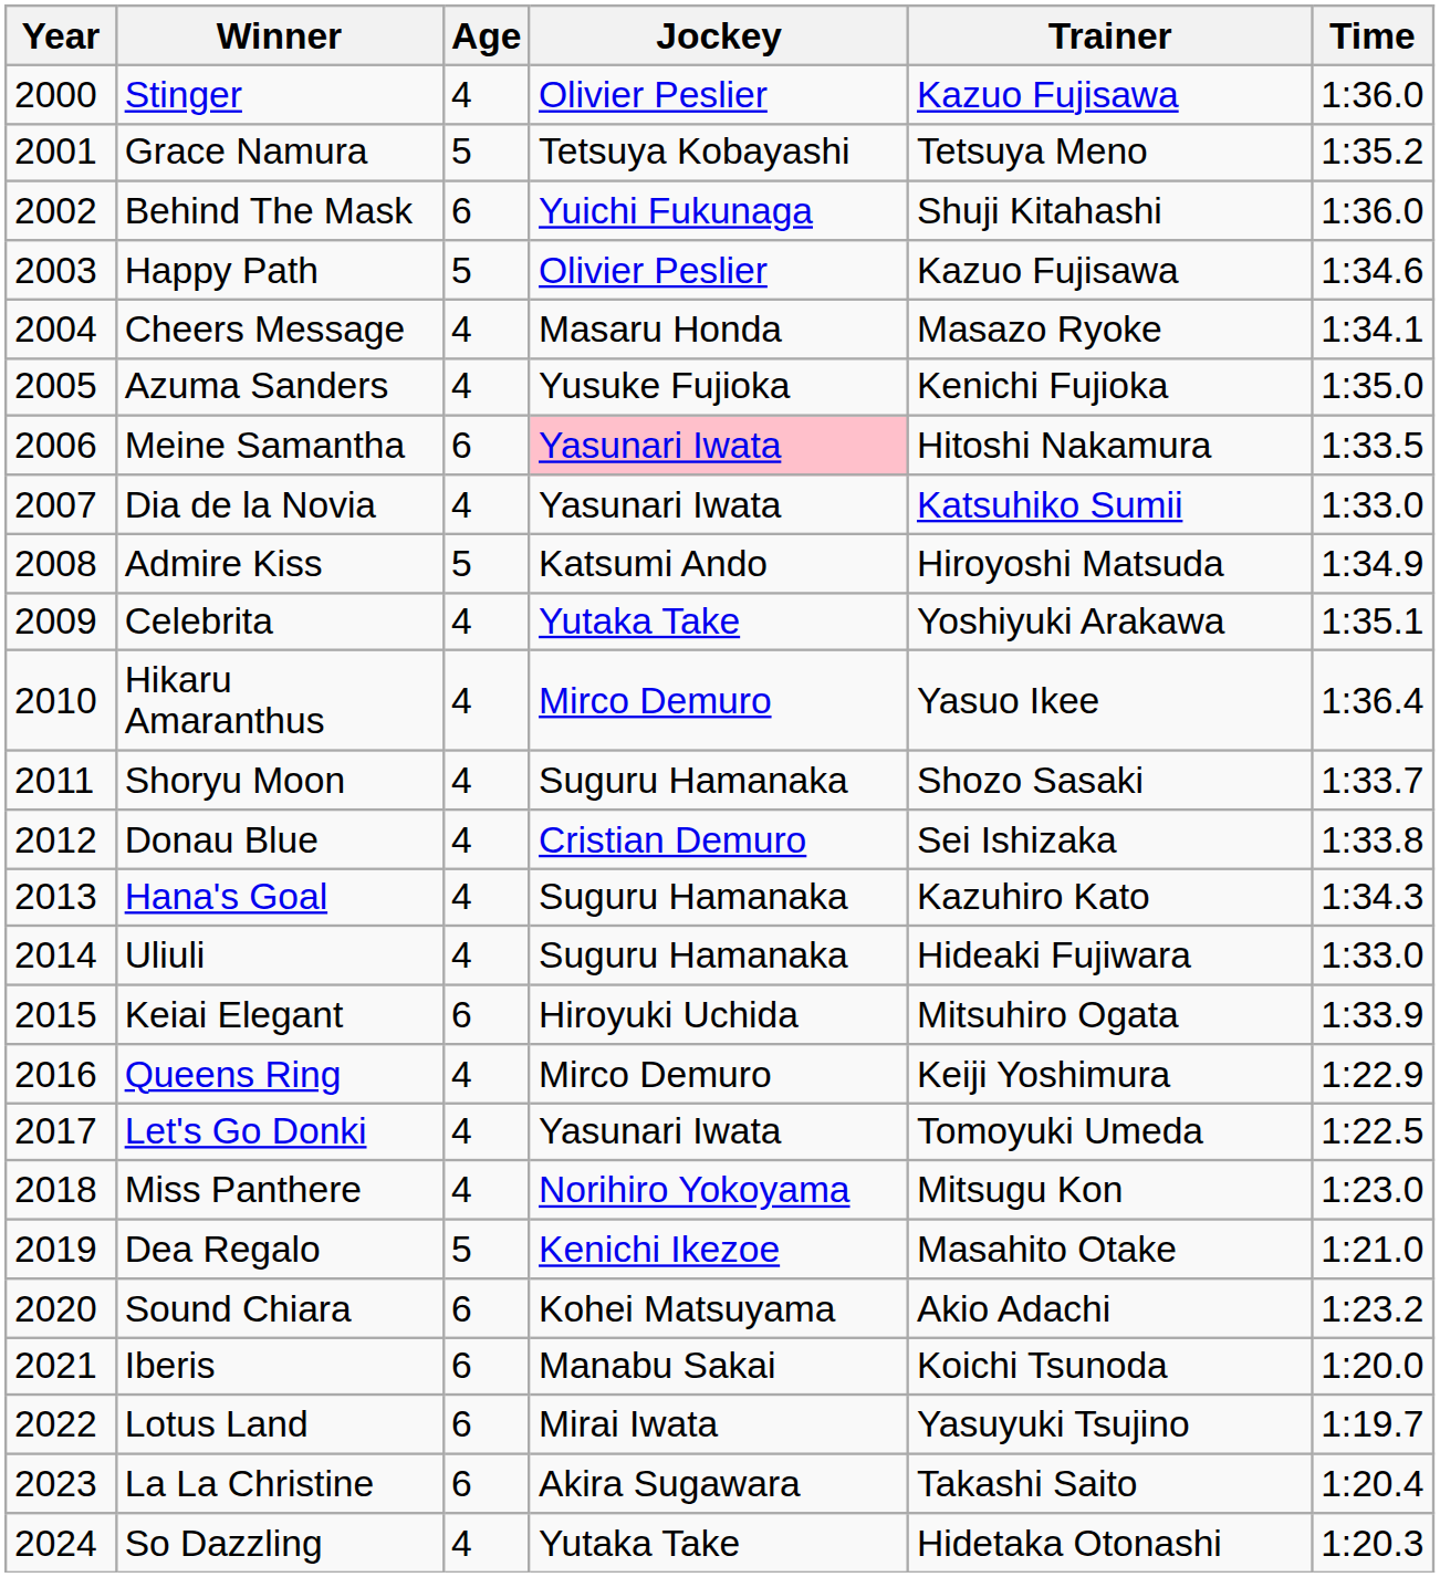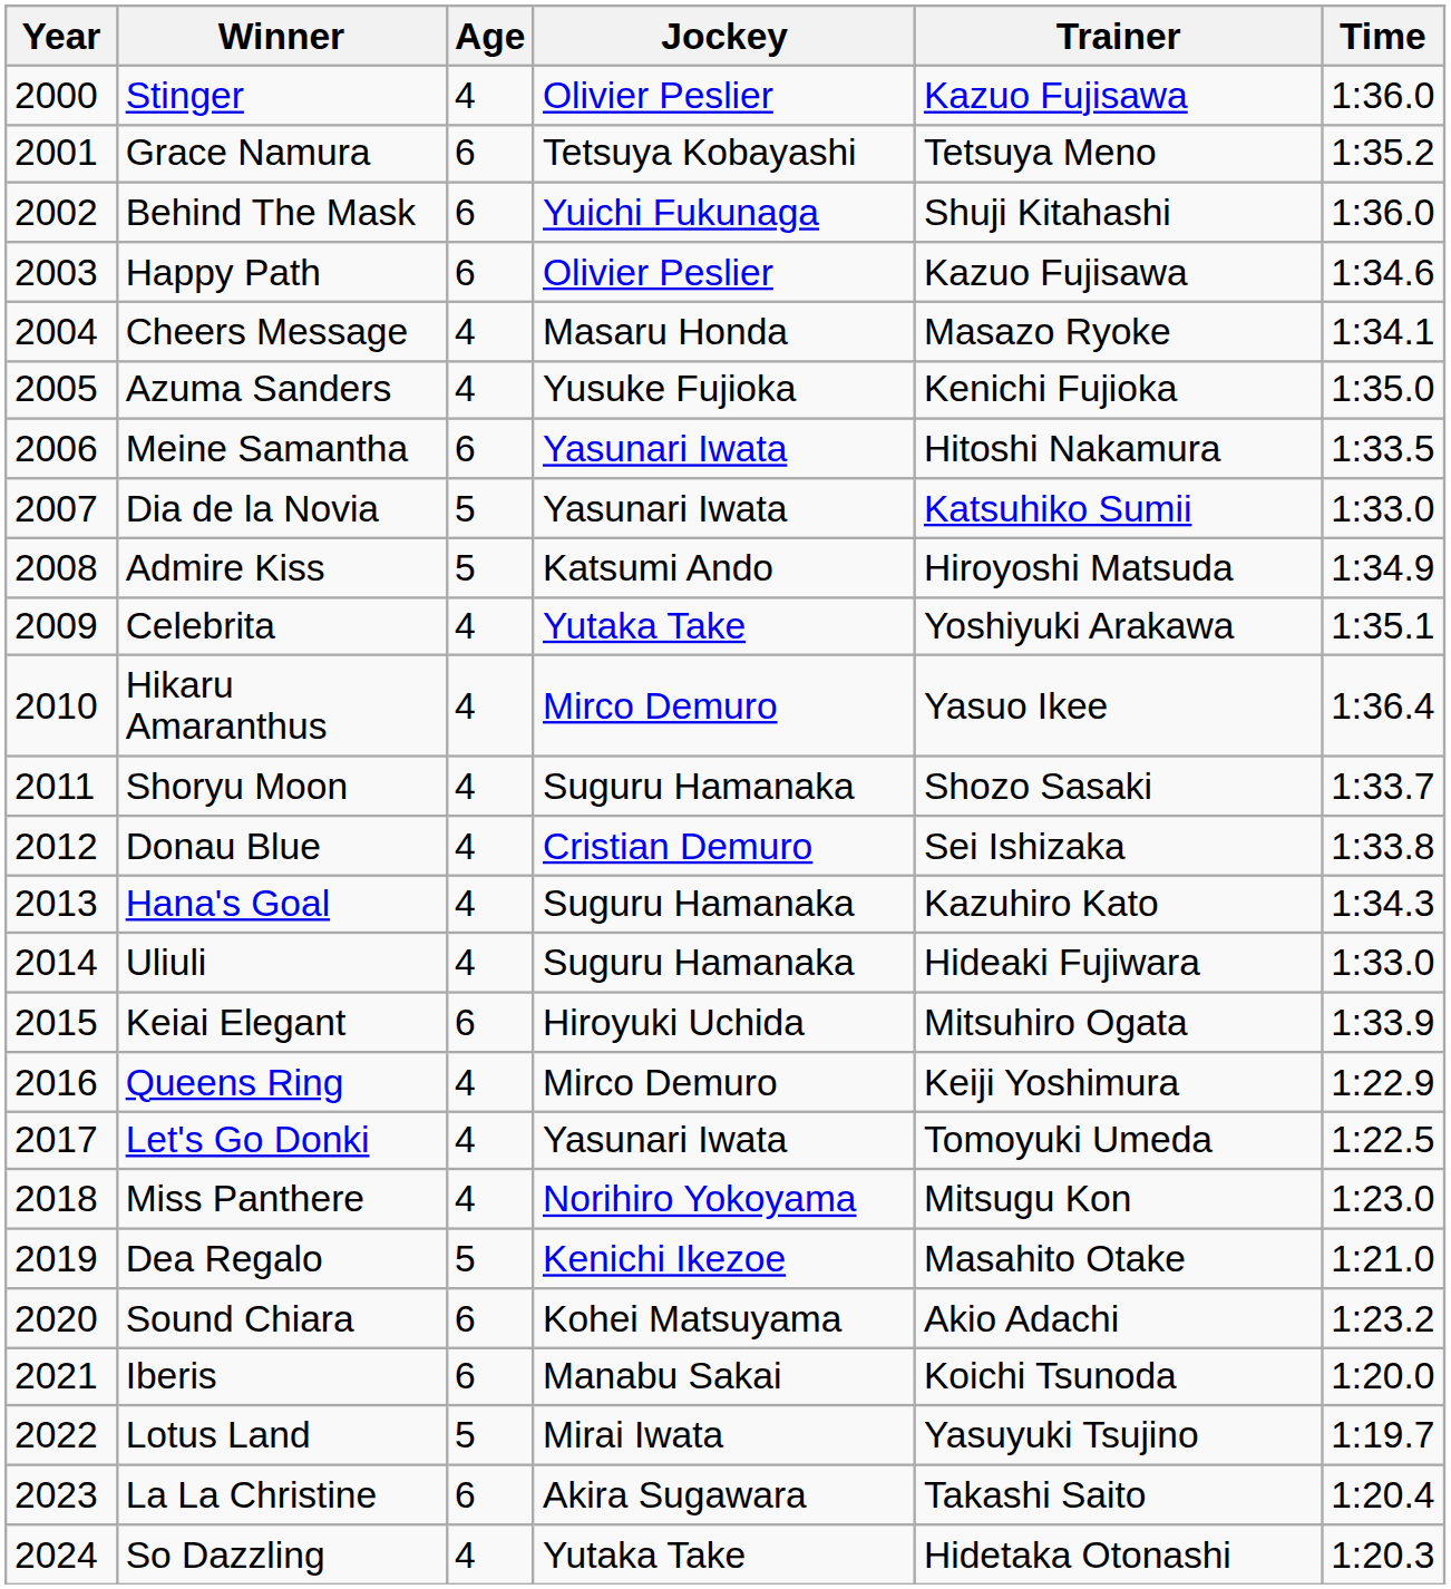Grace Namura | Age: 5 -> 6
Happy Path | Age: 5 -> 6
Meine Samantha | Jockey: pink background -> no background
Dia de la Novia | Age: 4 -> 5
Lotus Land | Age: 6 -> 5
